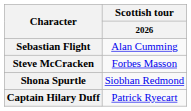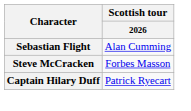- row: Shona Spurtle | Siobhan Redmond
